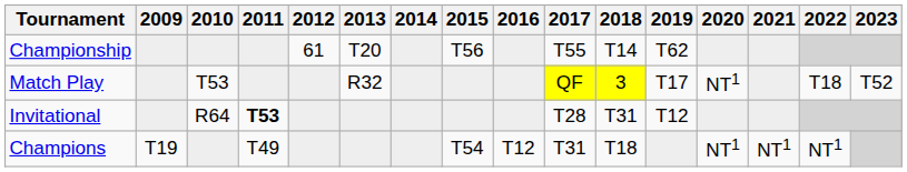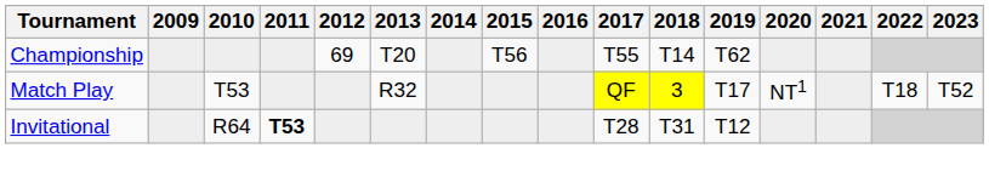Championship | 2012: 61 -> 69
- row: Champions | T19 | T49 | T54 | T12 | T31 | T18 | NT1 | NT1 | NT1
